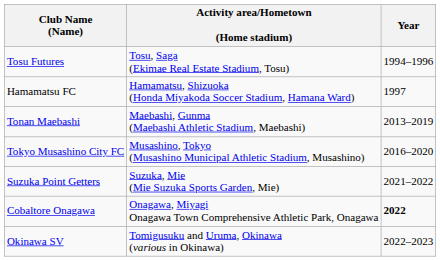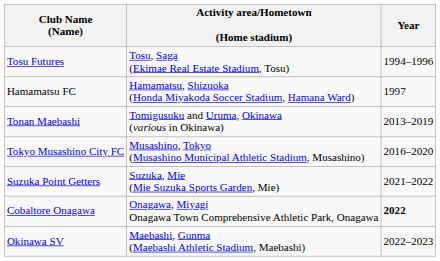Tonan Maebashi | Activity area/Hometown (Home stadium): Maebashi, Gunma (Maebashi Athletic Stadium, Maebashi) -> Tomigusuku and Uruma, Okinawa (various in Okinawa)
Okinawa SV | Activity area/Hometown (Home stadium): Tomigusuku and Uruma, Okinawa (various in Okinawa) -> Maebashi, Gunma (Maebashi Athletic Stadium, Maebashi)
